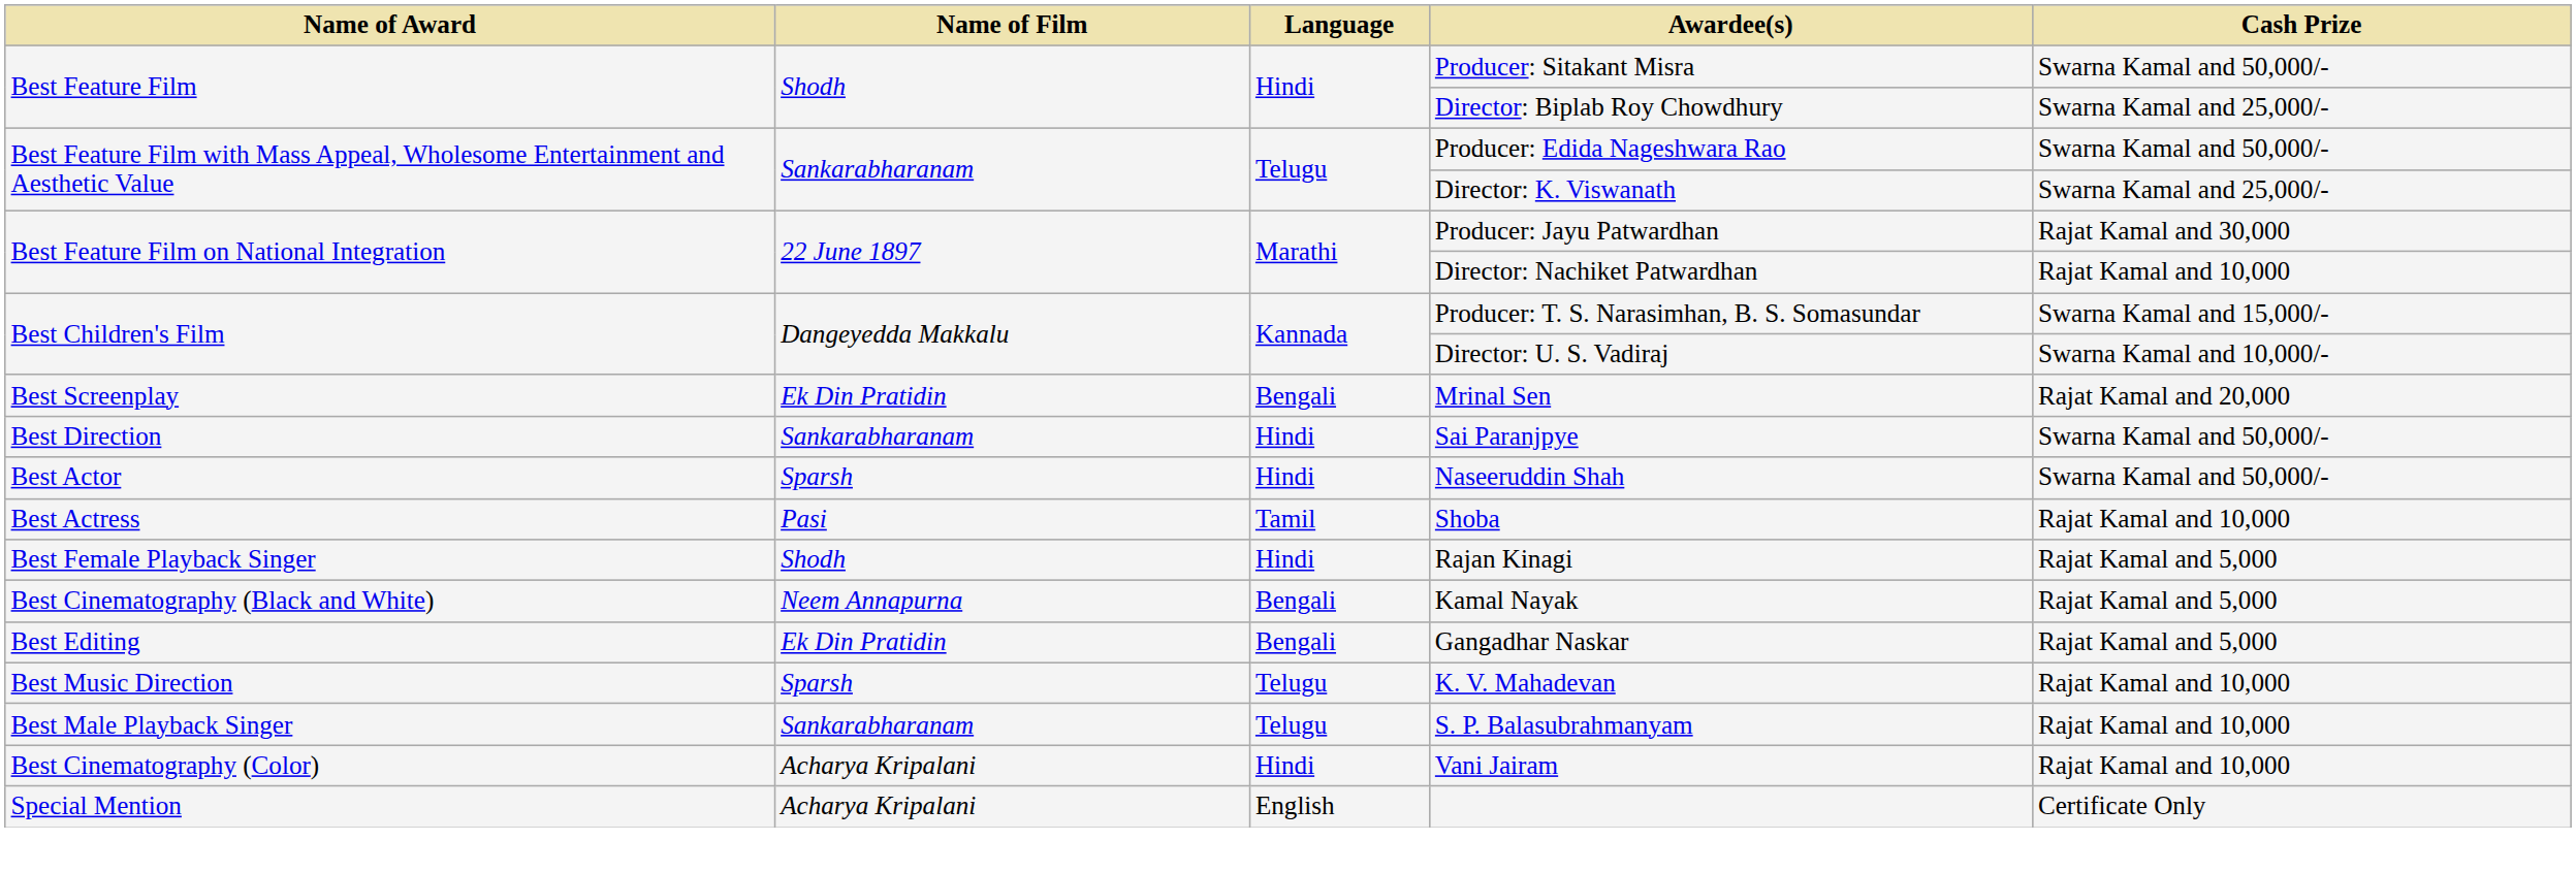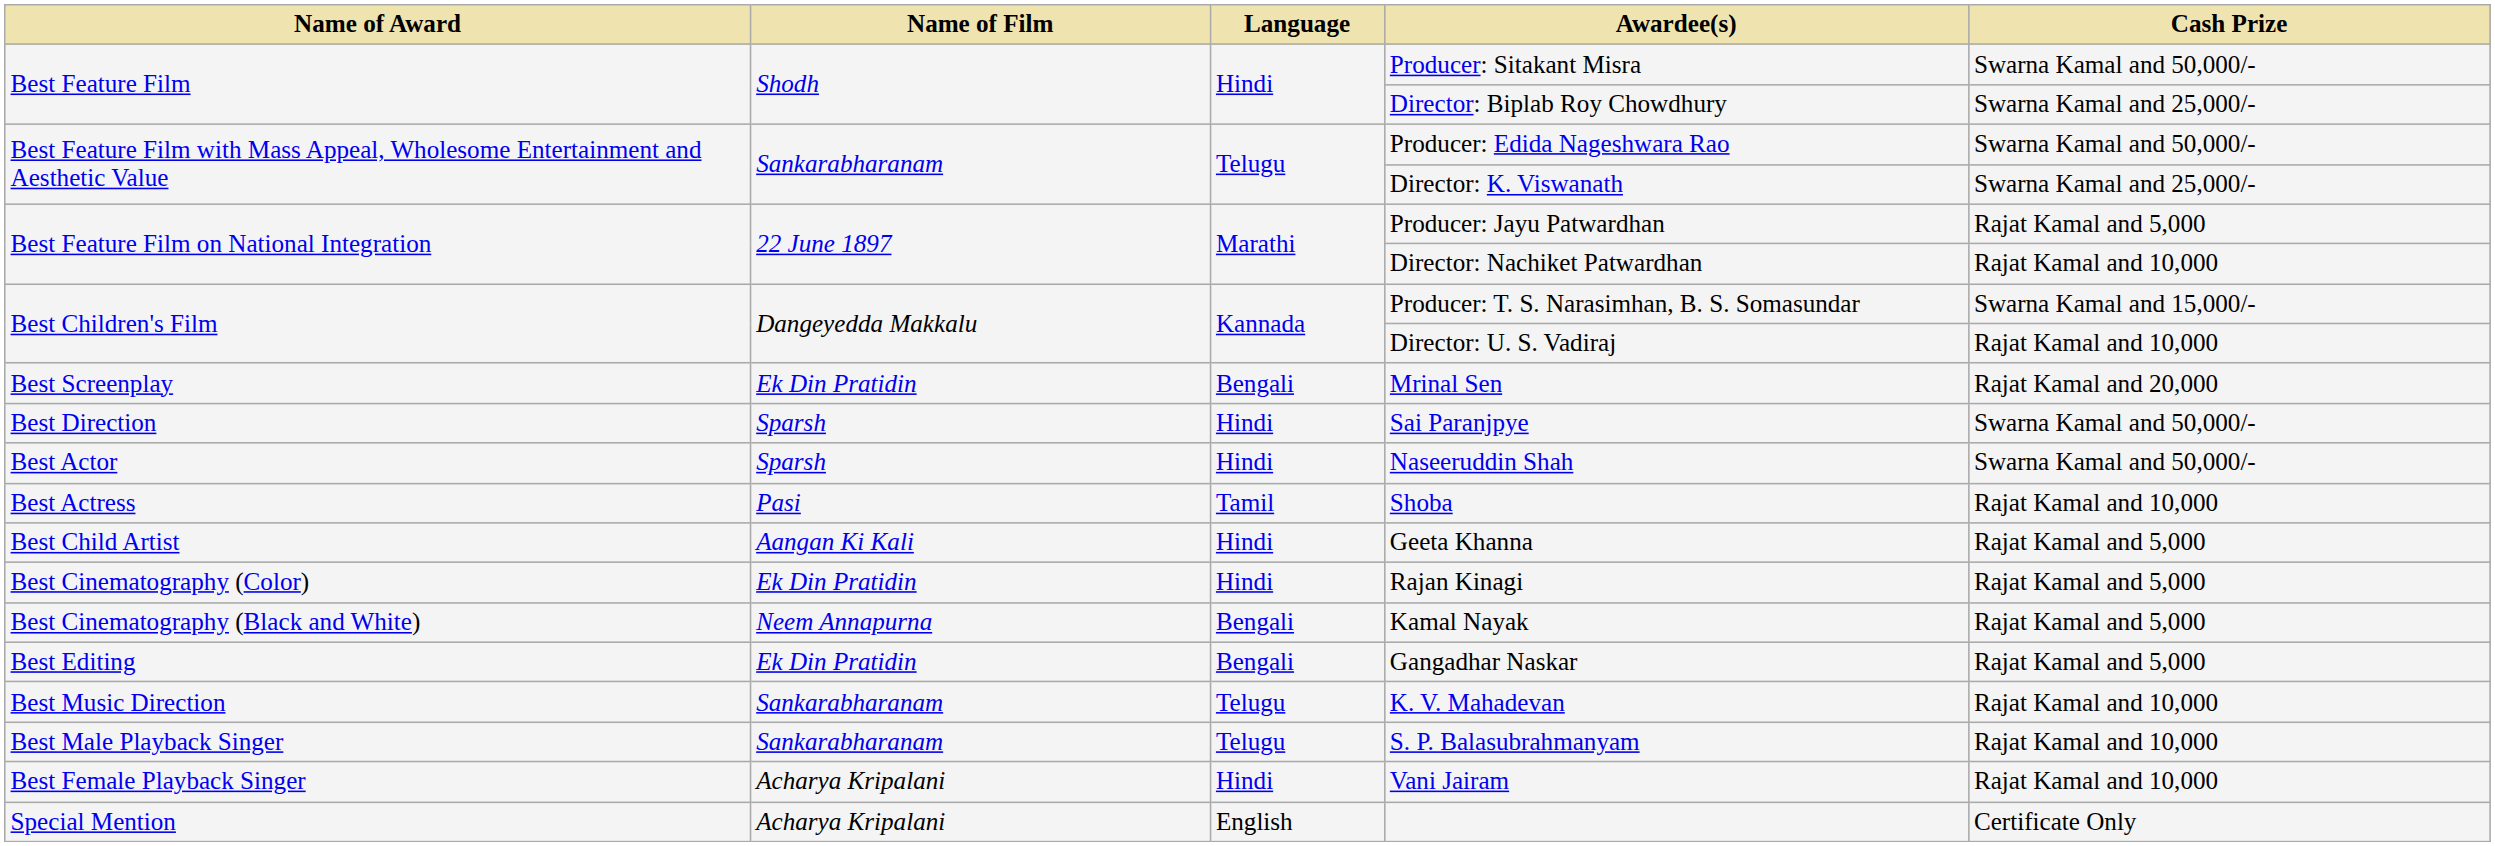Producer: Jayu Patwardhan | Cash Prize: Rajat Kamal and 30,000 -> Rajat Kamal and 5,000
Director: U. S. Vadiraj | Cash Prize: Swarna Kamal and 10,000/- -> Rajat Kamal and 10,000
Sai Paranjpye | Name of Film: Sankarabharanam -> Sparsh
+ row: Best Child Artist | Aangan Ki Kali | Hindi | Geeta Khanna | Rajat Kamal and 5,000
Rajan Kinagi | Name of Award: Best Female Playback Singer -> Best Cinematography (Color)
Rajan Kinagi | Name of Film: Shodh -> Ek Din Pratidin
K. V. Mahadevan | Name of Film: Sparsh -> Sankarabharanam
Vani Jairam | Name of Award: Best Cinematography (Color) -> Best Female Playback Singer
